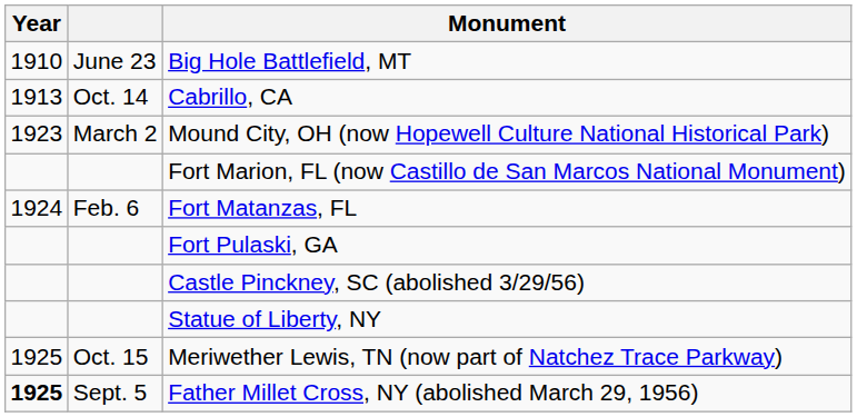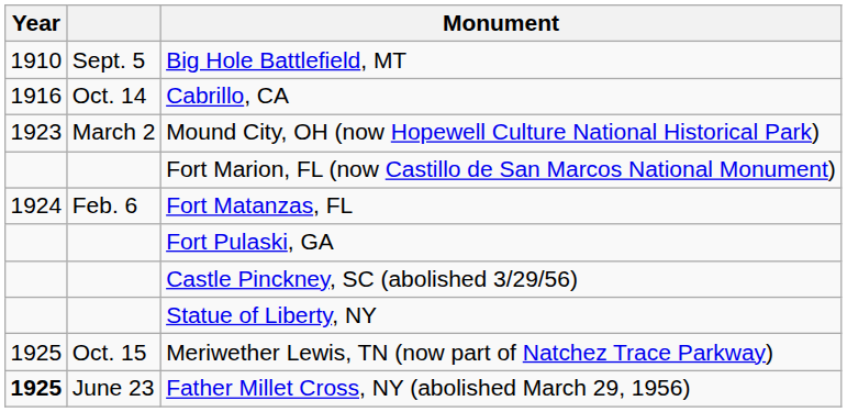Big Hole Battlefield, MT | column 2: June 23 -> Sept. 5
Cabrillo, CA | Year: 1913 -> 1916
Father Millet Cross, NY (abolished March 29, 1956) | column 2: Sept. 5 -> June 23
